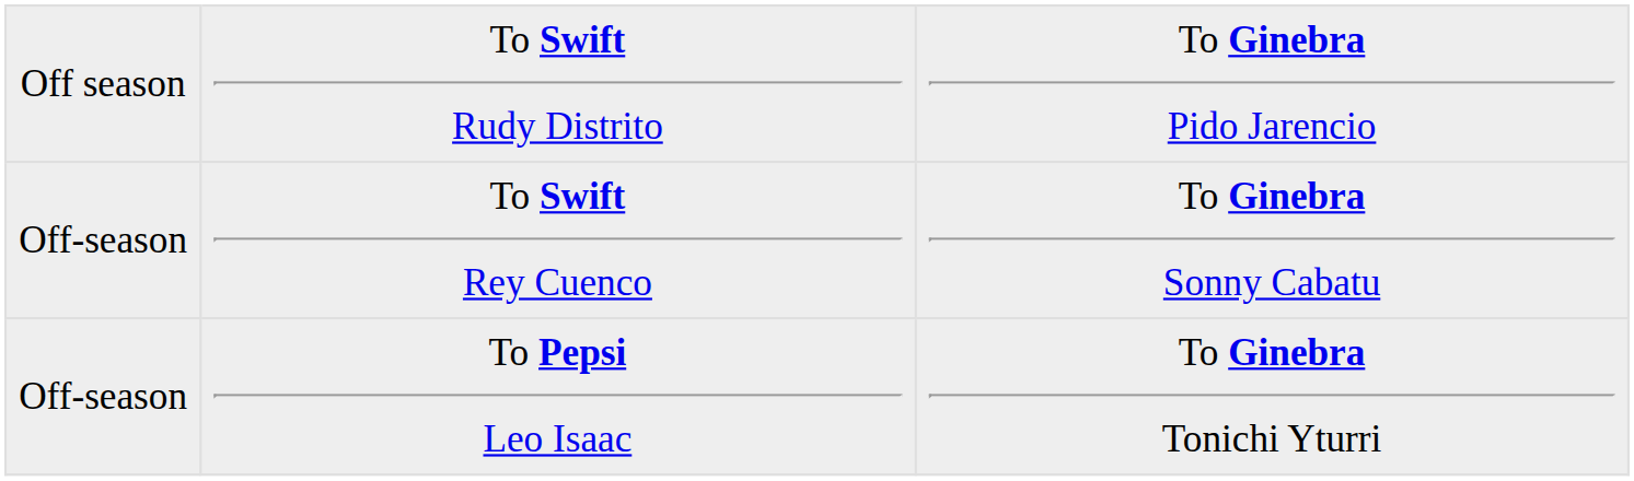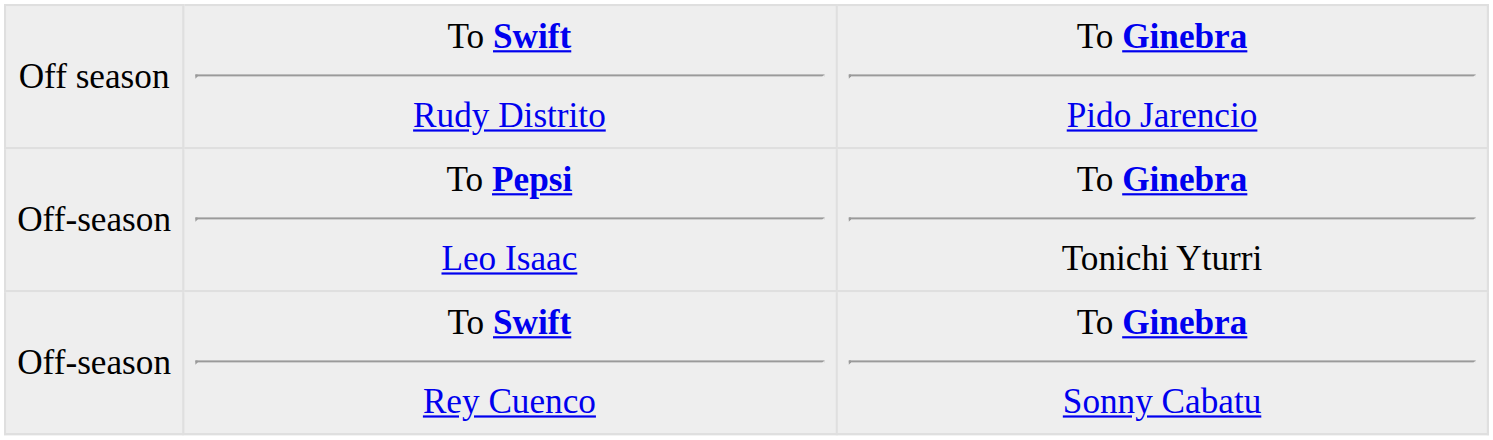rows swapped: To Swift Rey Cuenco <-> To Pepsi Leo Isaac
